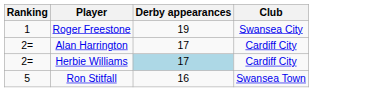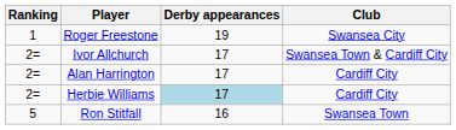+ row: 2= | Ivor Allchurch | 17 | Swansea Town & Cardiff City
